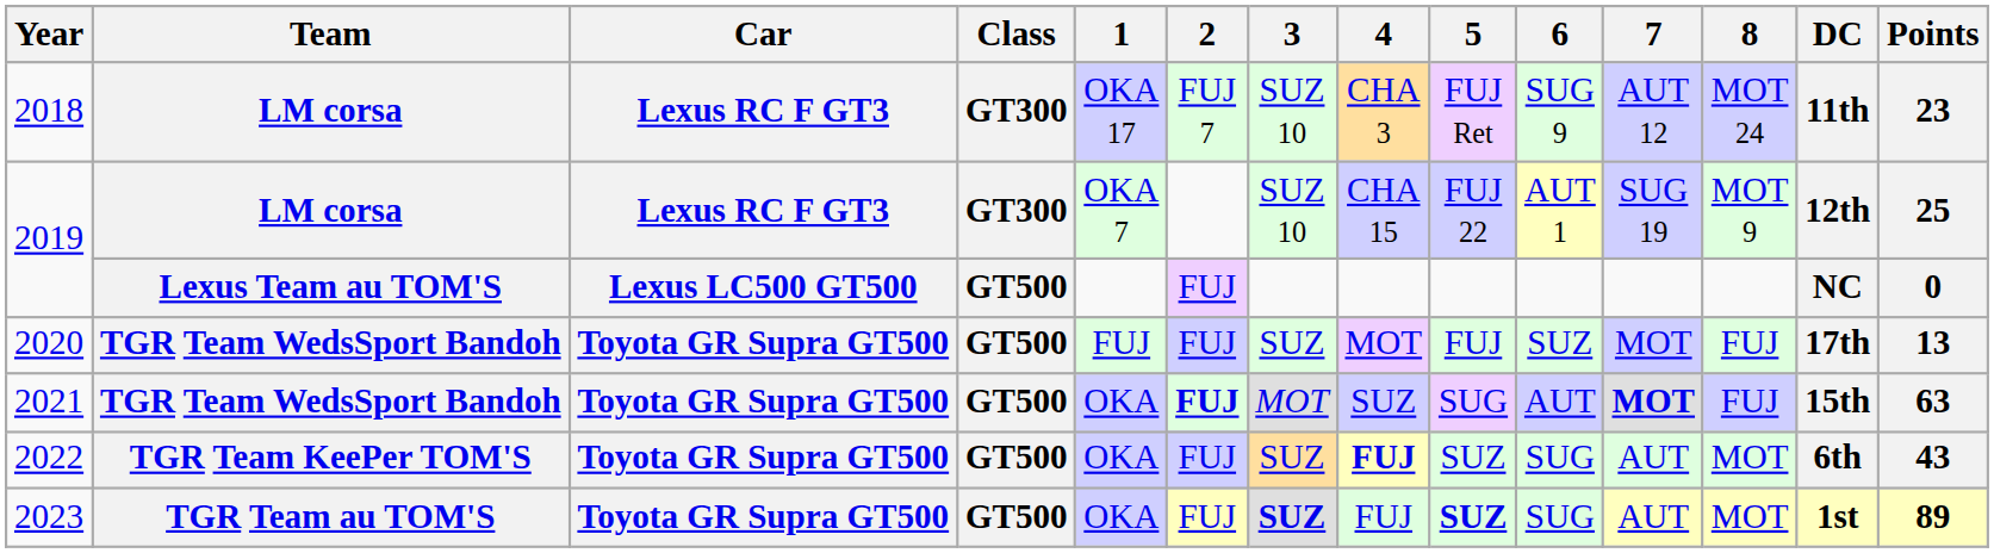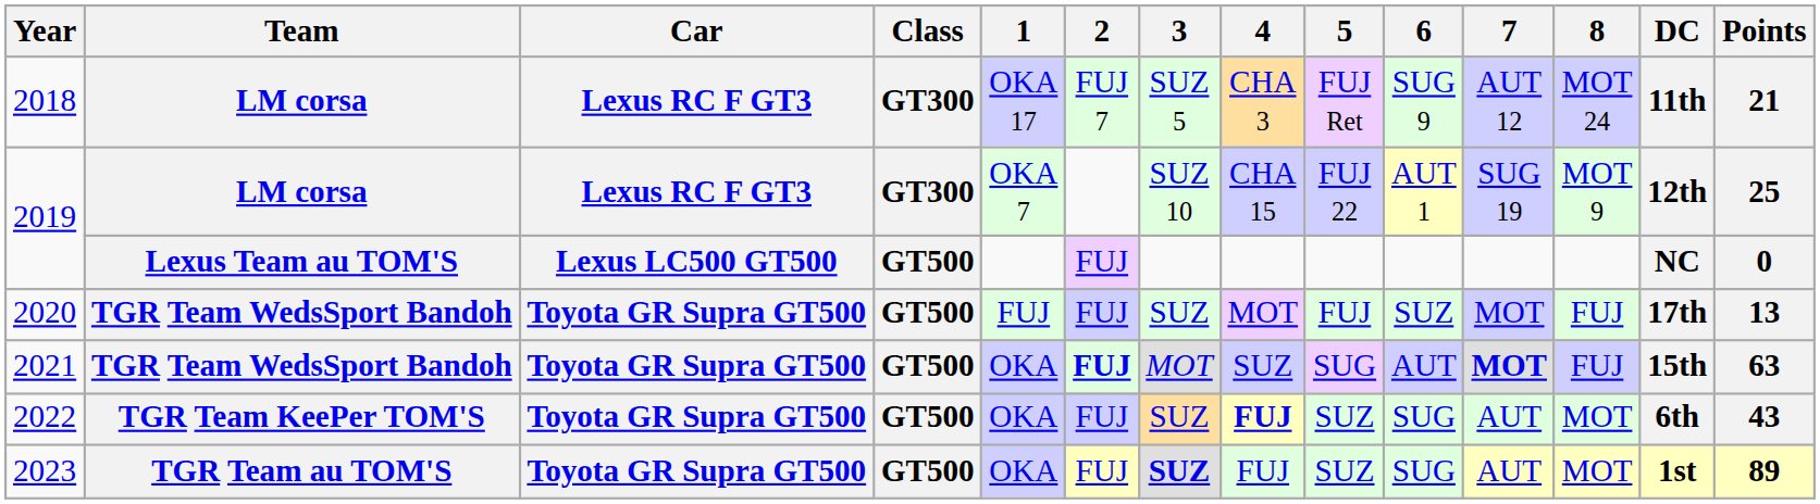2018 | 3: SUZ 10 -> SUZ 5
2018 | Points: 23 -> 21
2023 | 5: bold -> normal
